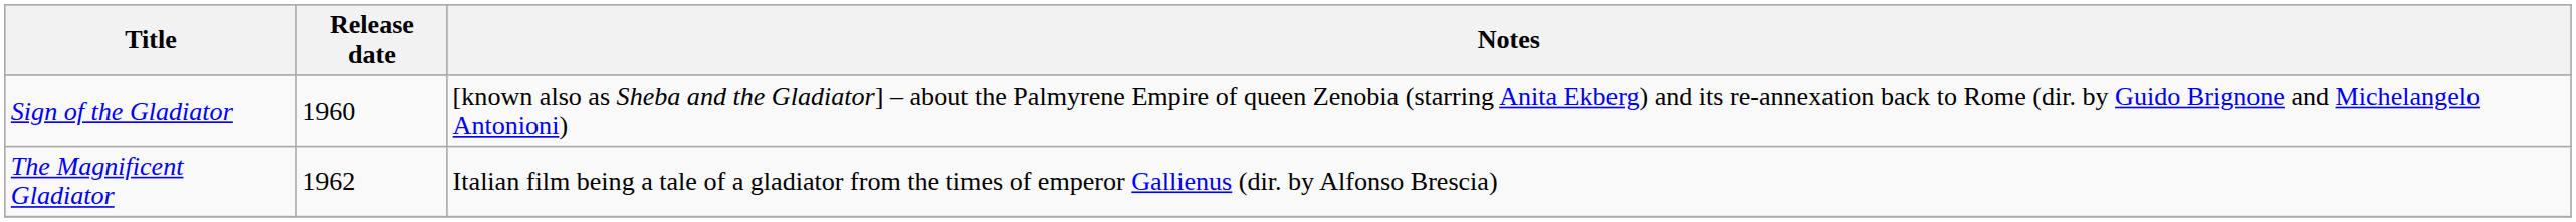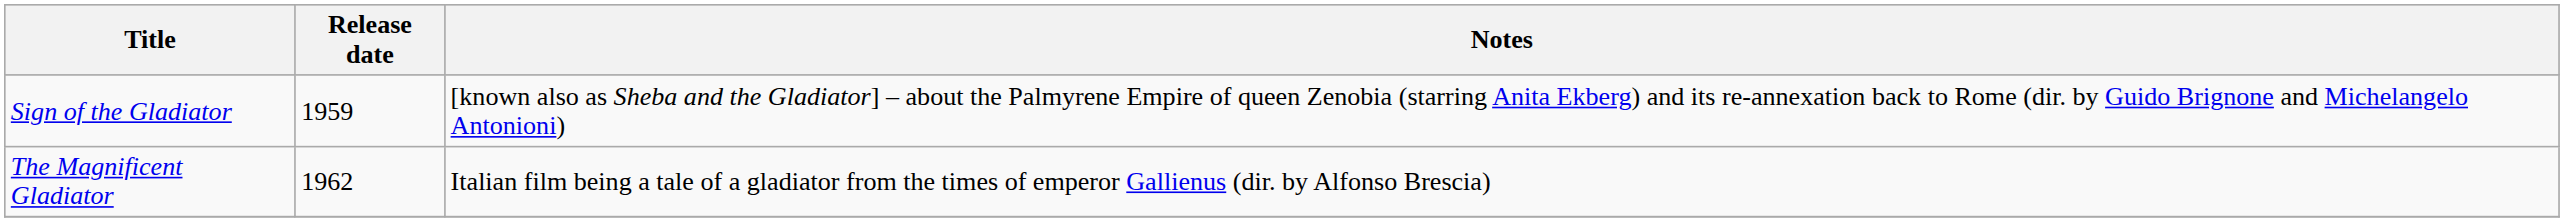Sign of the Gladiator | Release date: 1960 -> 1959
